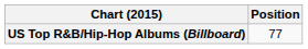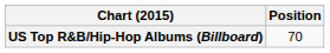US Top R&B/Hip-Hop Albums (Billboard) | Position: 77 -> 70
